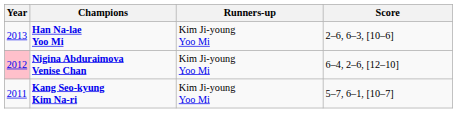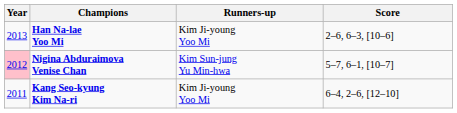Nigina Abduraimova Venise Chan | Runners-up: Kim Ji-young Yoo Mi -> Kim Sun-jung Yu Min-hwa
Nigina Abduraimova Venise Chan | Score: 6–4, 2–6, [12–10] -> 5–7, 6–1, [10–7]
Kang Seo-kyung Kim Na-ri | Score: 5–7, 6–1, [10–7] -> 6–4, 2–6, [12–10]
